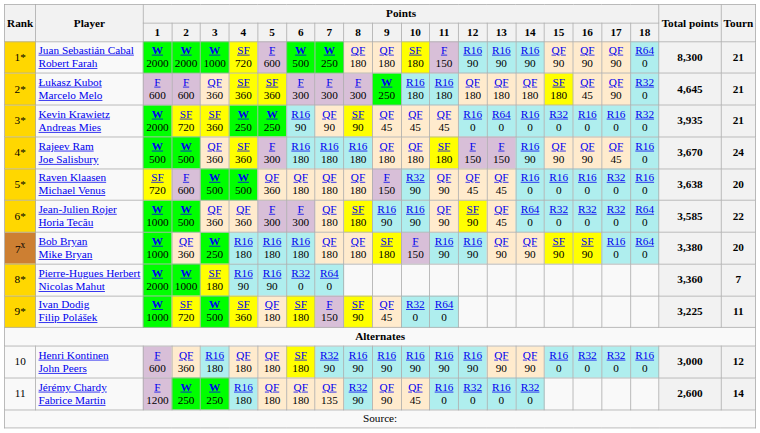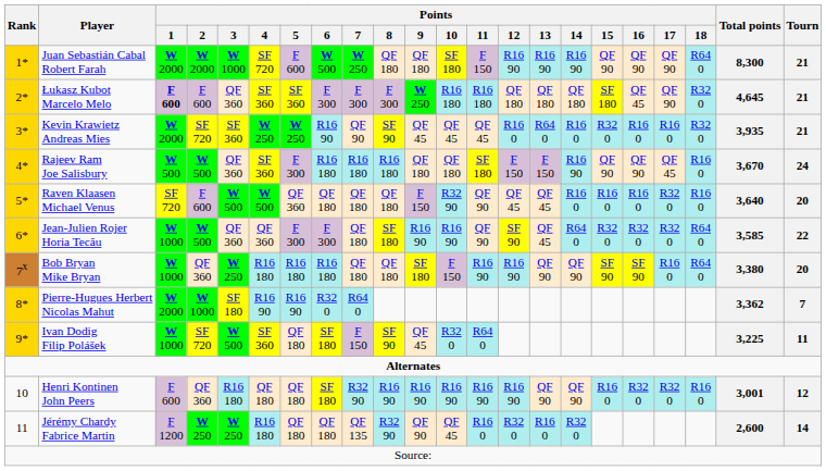Łukasz Kubot Marcelo Melo | Points / 1: normal -> bold
Raven Klaasen Michael Venus | Total points: 3,638 -> 3,640
Pierre-Hugues Herbert Nicolas Mahut | Total points: 3,360 -> 3,362
Henri Kontinen John Peers | Total points: 3,000 -> 3,001
